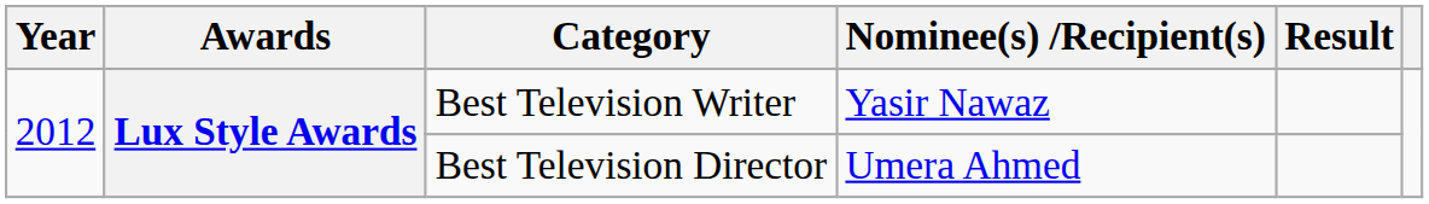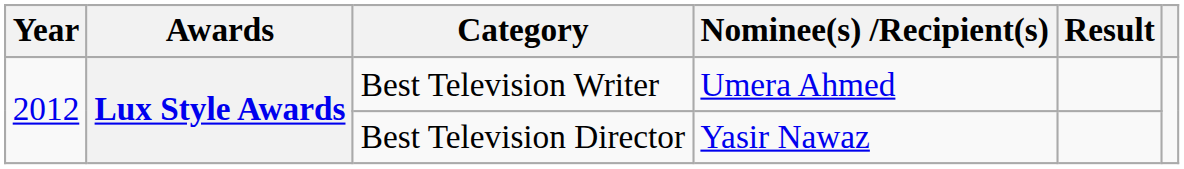Best Television Writer | Nominee(s) /Recipient(s): Yasir Nawaz -> Umera Ahmed
Best Television Director | Nominee(s) /Recipient(s): Umera Ahmed -> Yasir Nawaz
